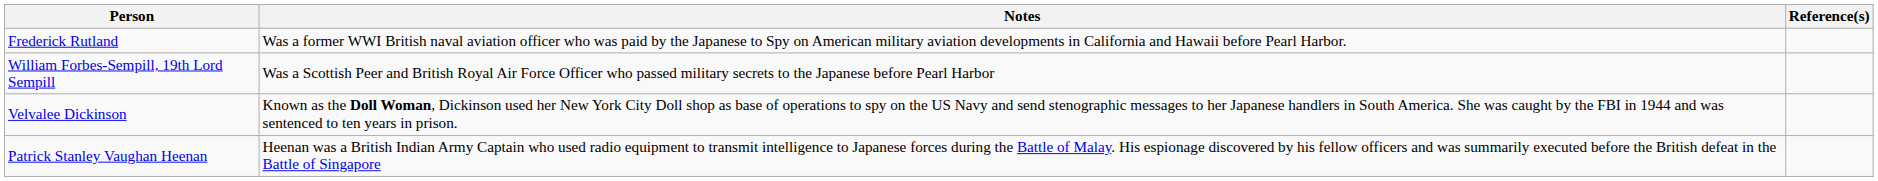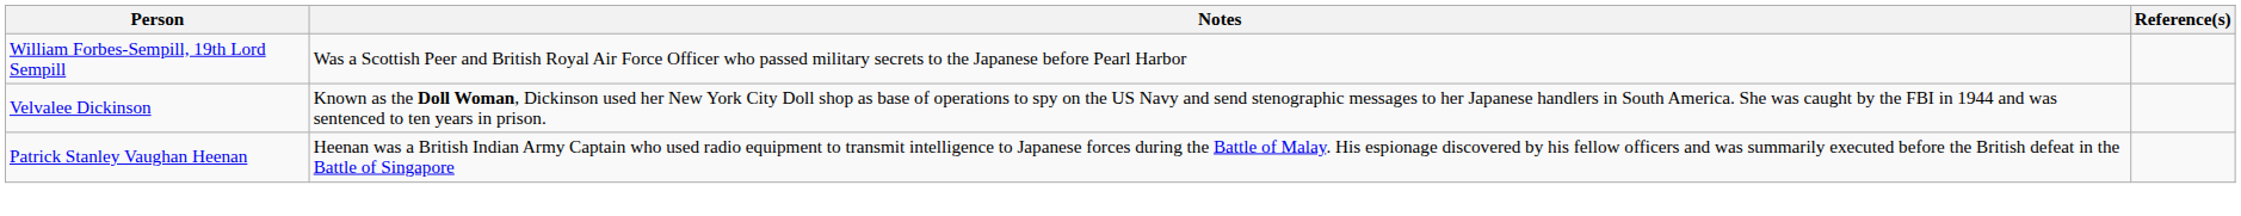- row: Frederick Rutland | Was a former WWI British naval aviation officer who was paid by the Japanese to Spy on American military aviation developments in California and Hawaii before Pearl Harbor.
